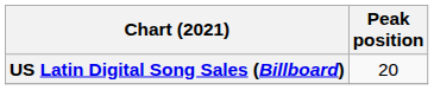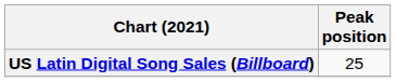US Latin Digital Song Sales (Billboard) | Peak position: 20 -> 25
